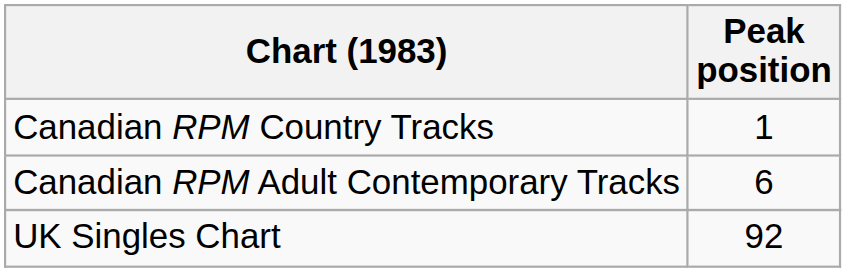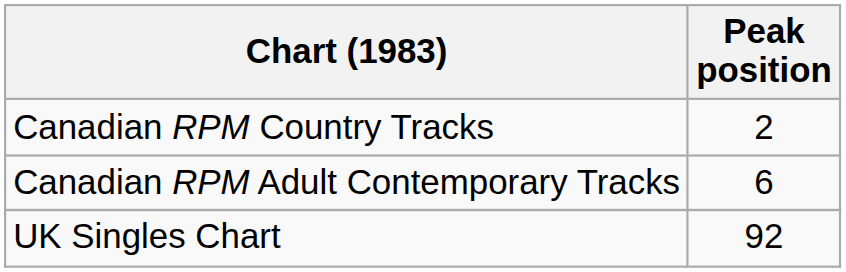Canadian RPM Country Tracks | Peak position: 1 -> 2
